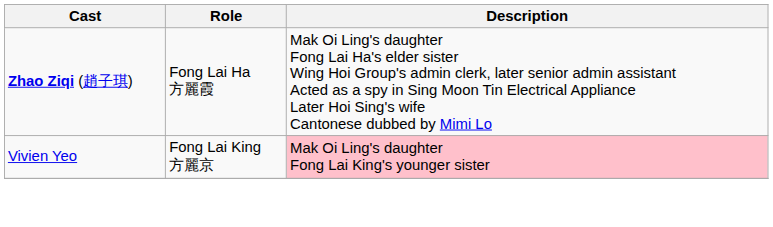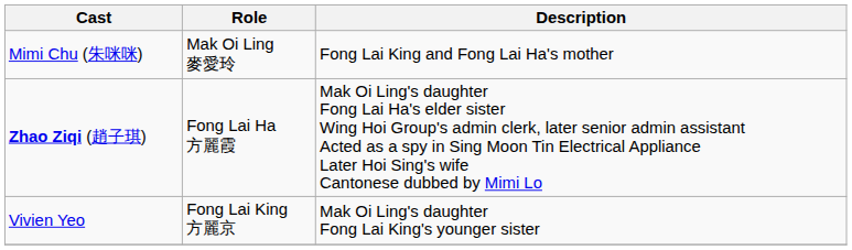+ row: Mimi Chu (朱咪咪) | Mak Oi Ling 麥愛玲 | Fong Lai King and Fong Lai Ha's mother
Vivien Yeo | Description: pink background -> no background
